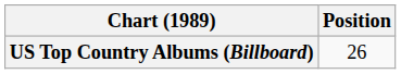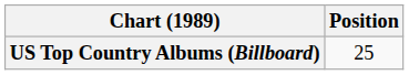US Top Country Albums (Billboard) | Position: 26 -> 25
